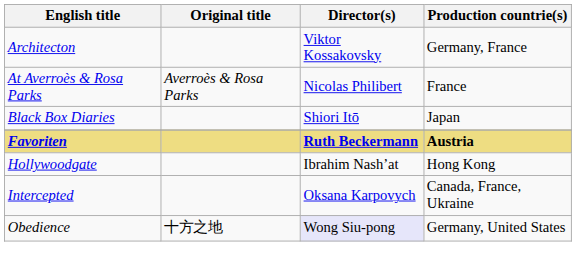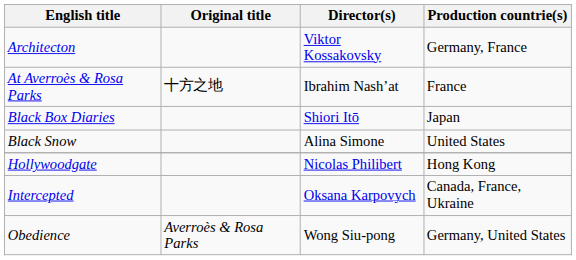At Averroès & Rosa Parks | Original title: Averroès & Rosa Parks -> 十方之地
At Averroès & Rosa Parks | Director(s): Nicolas Philibert -> Ibrahim Nash’at
+ row: Black Snow | Alina Simone | United States
- row: Favoriten | Ruth Beckermann | Austria
Hollywoodgate | Director(s): Ibrahim Nash’at -> Nicolas Philibert
Obedience | Original title: 十方之地 -> Averroès & Rosa Parks
Obedience | Director(s): lavender background -> no background
